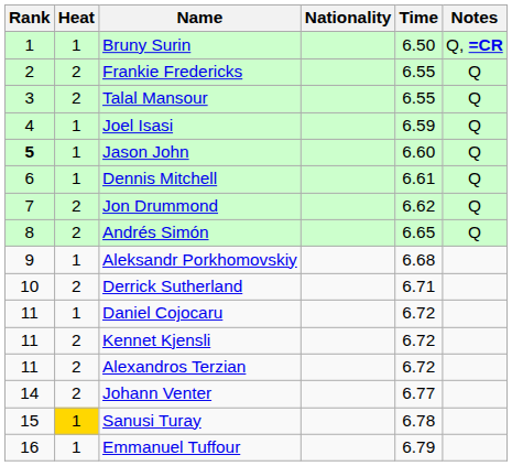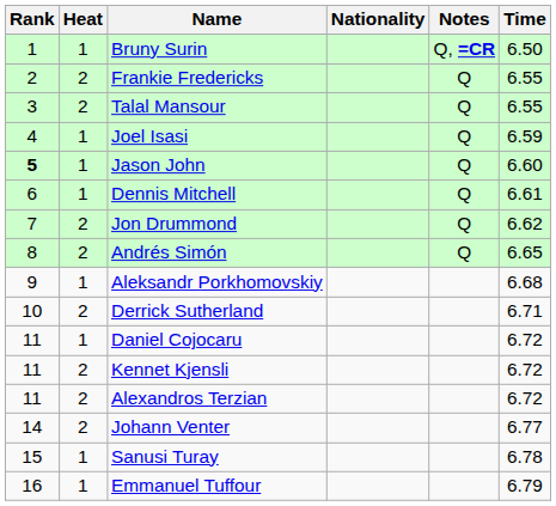columns swapped: Time <-> Notes
Sanusi Turay | Heat: gold background -> no background
